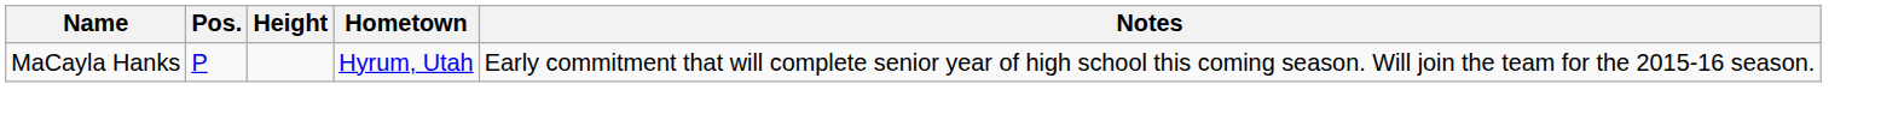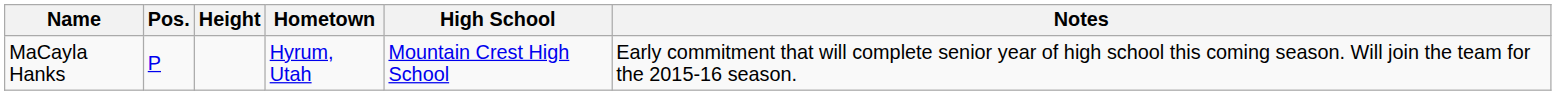+ column: High School | Mountain Crest High School
